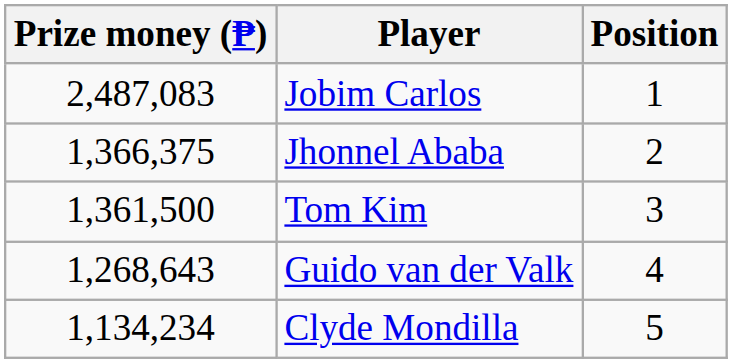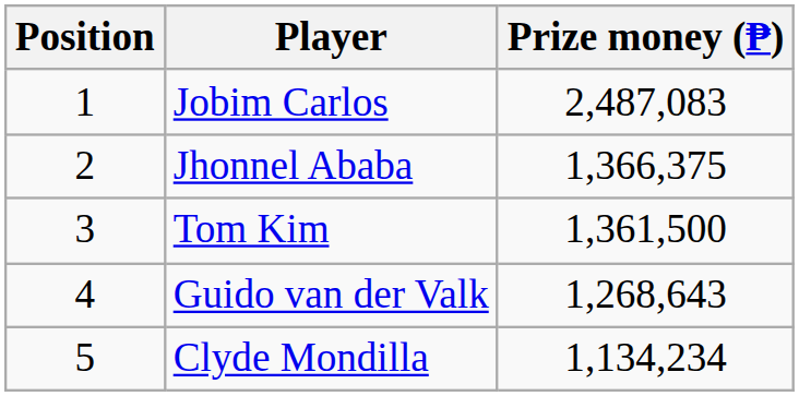columns swapped: Position <-> Prize money (₱)
